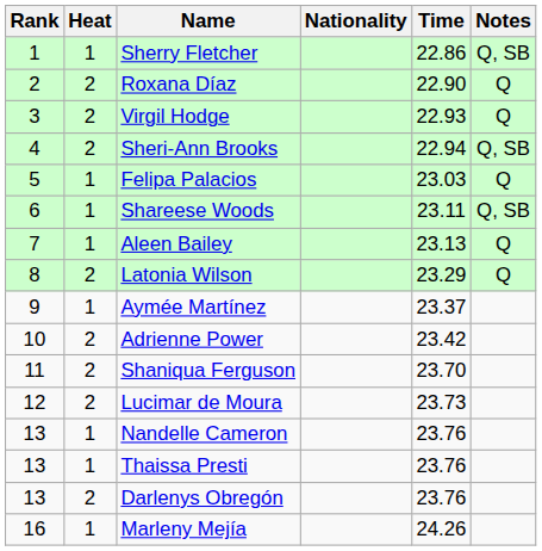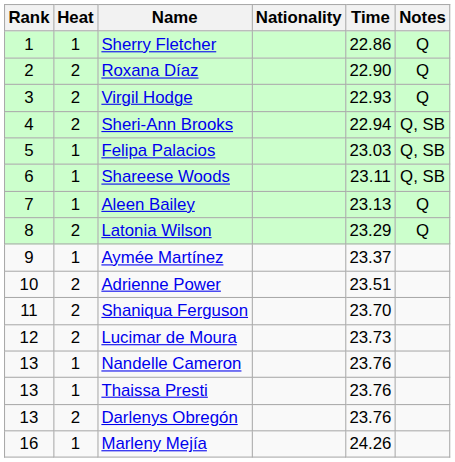Sherry Fletcher | Notes: Q, SB -> Q
Felipa Palacios | Notes: Q -> Q, SB
Adrienne Power | Time: 23.42 -> 23.51
